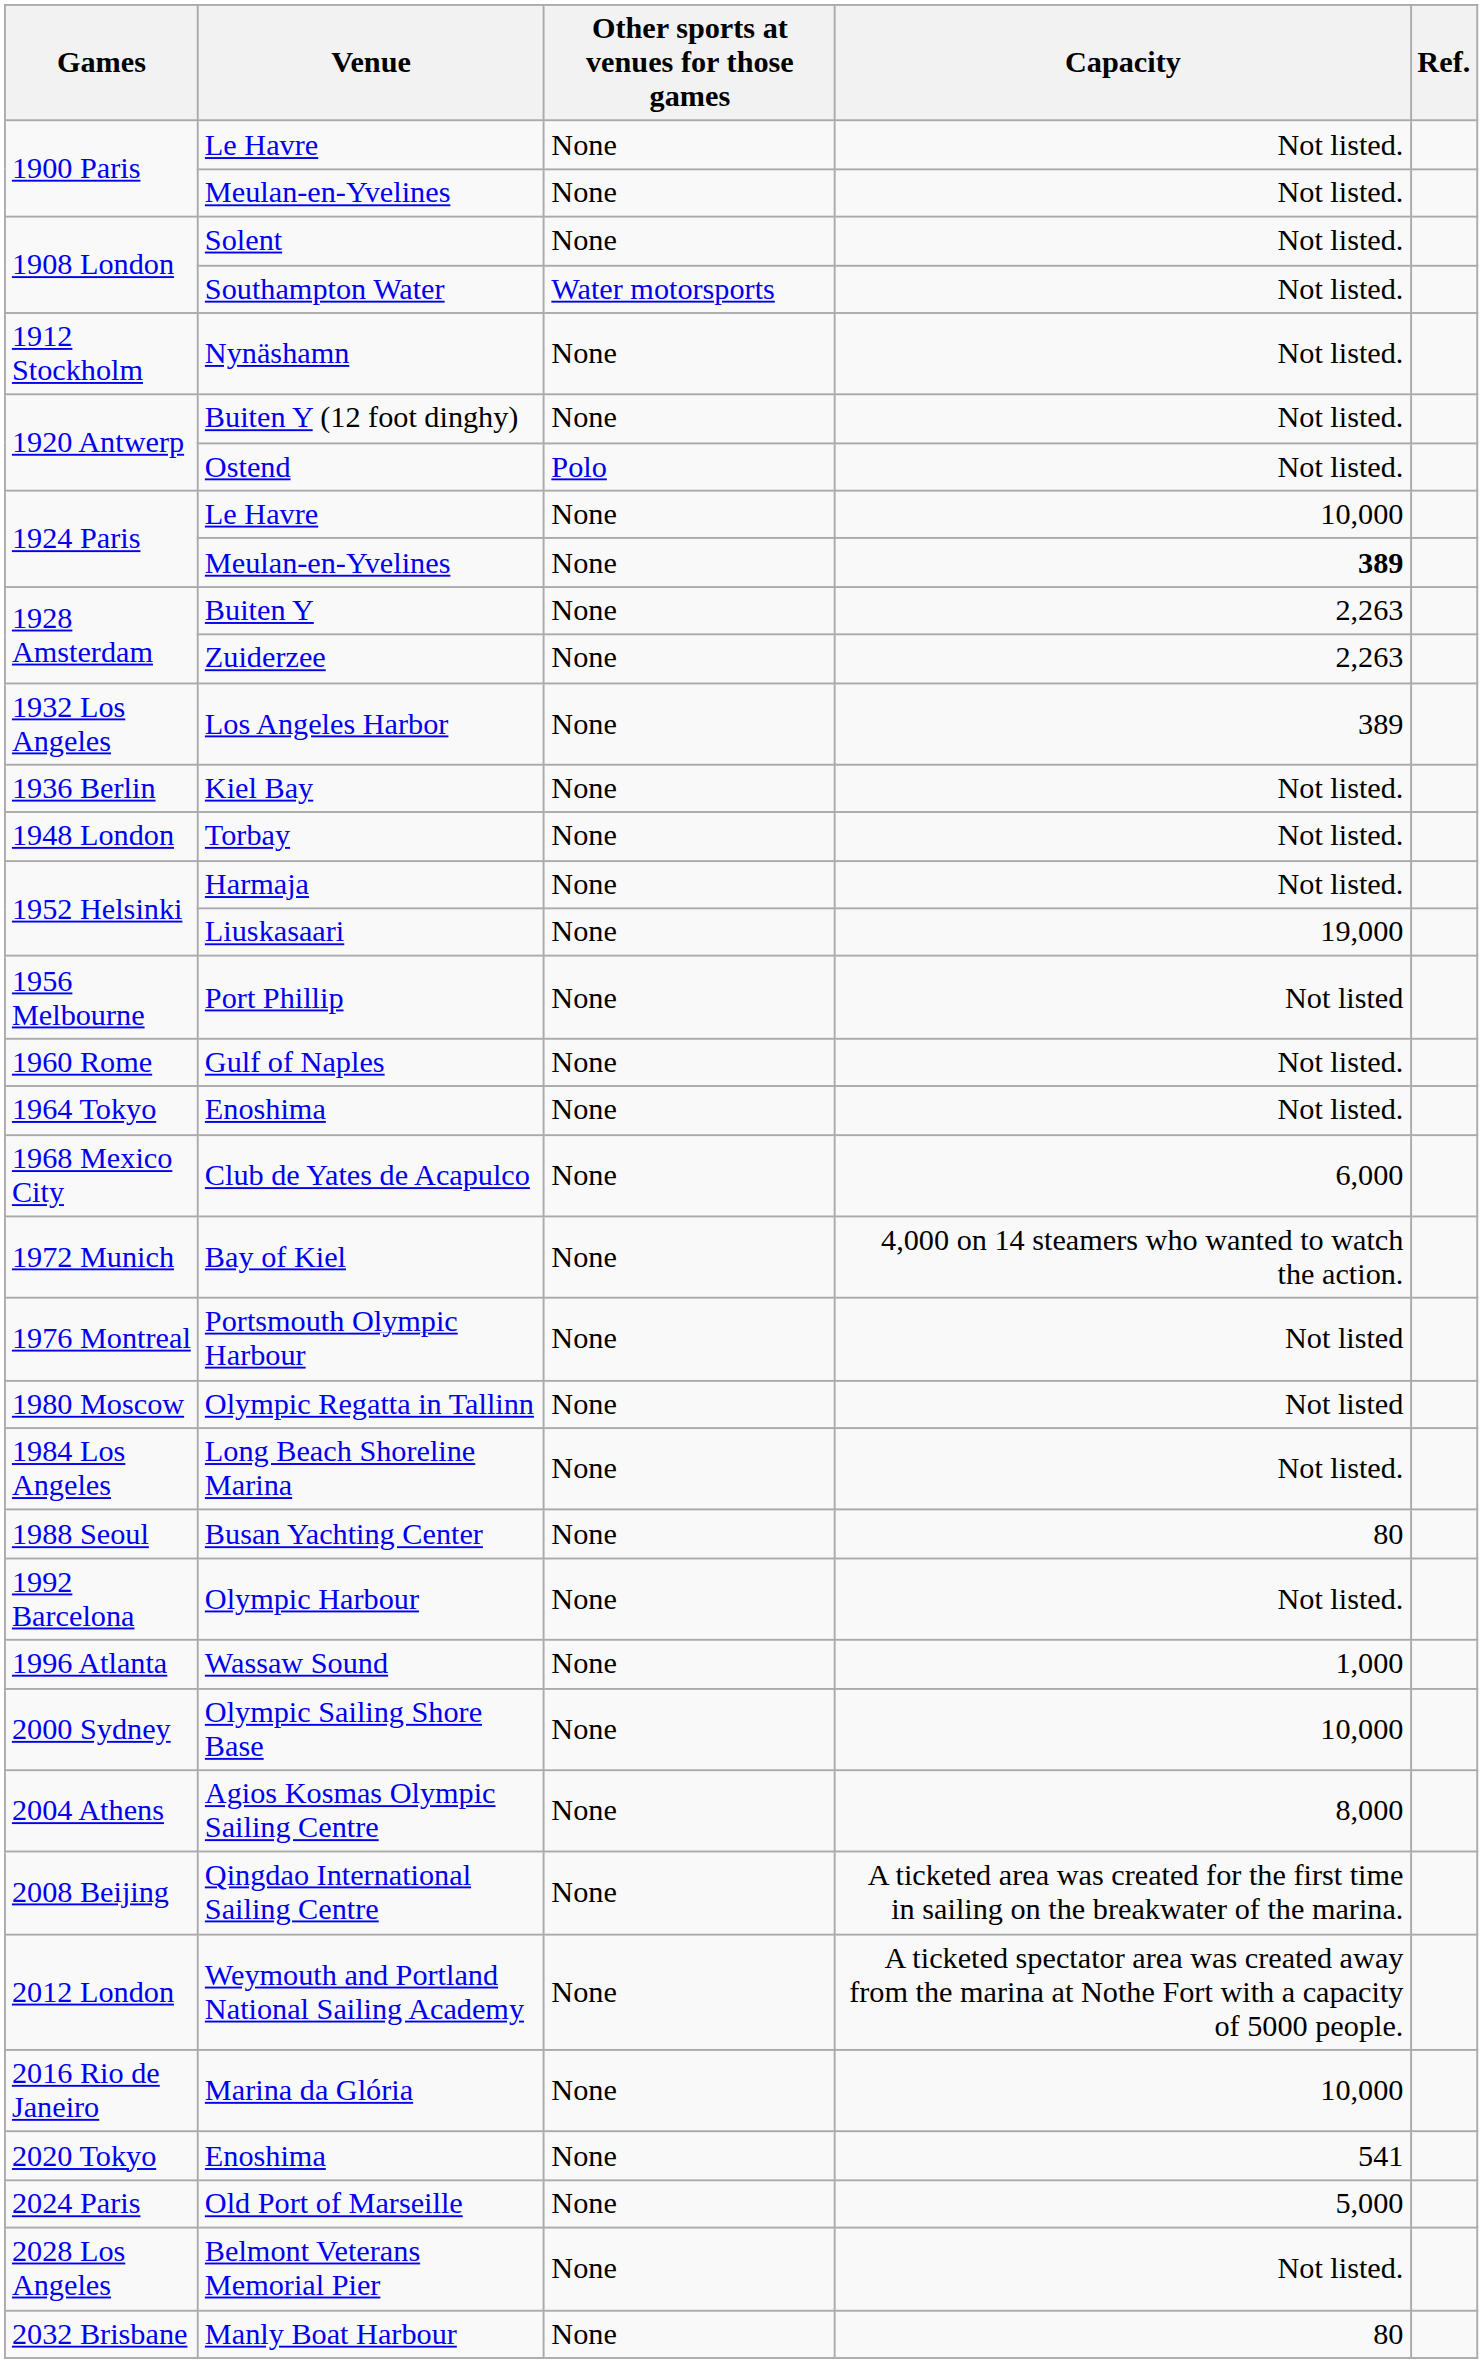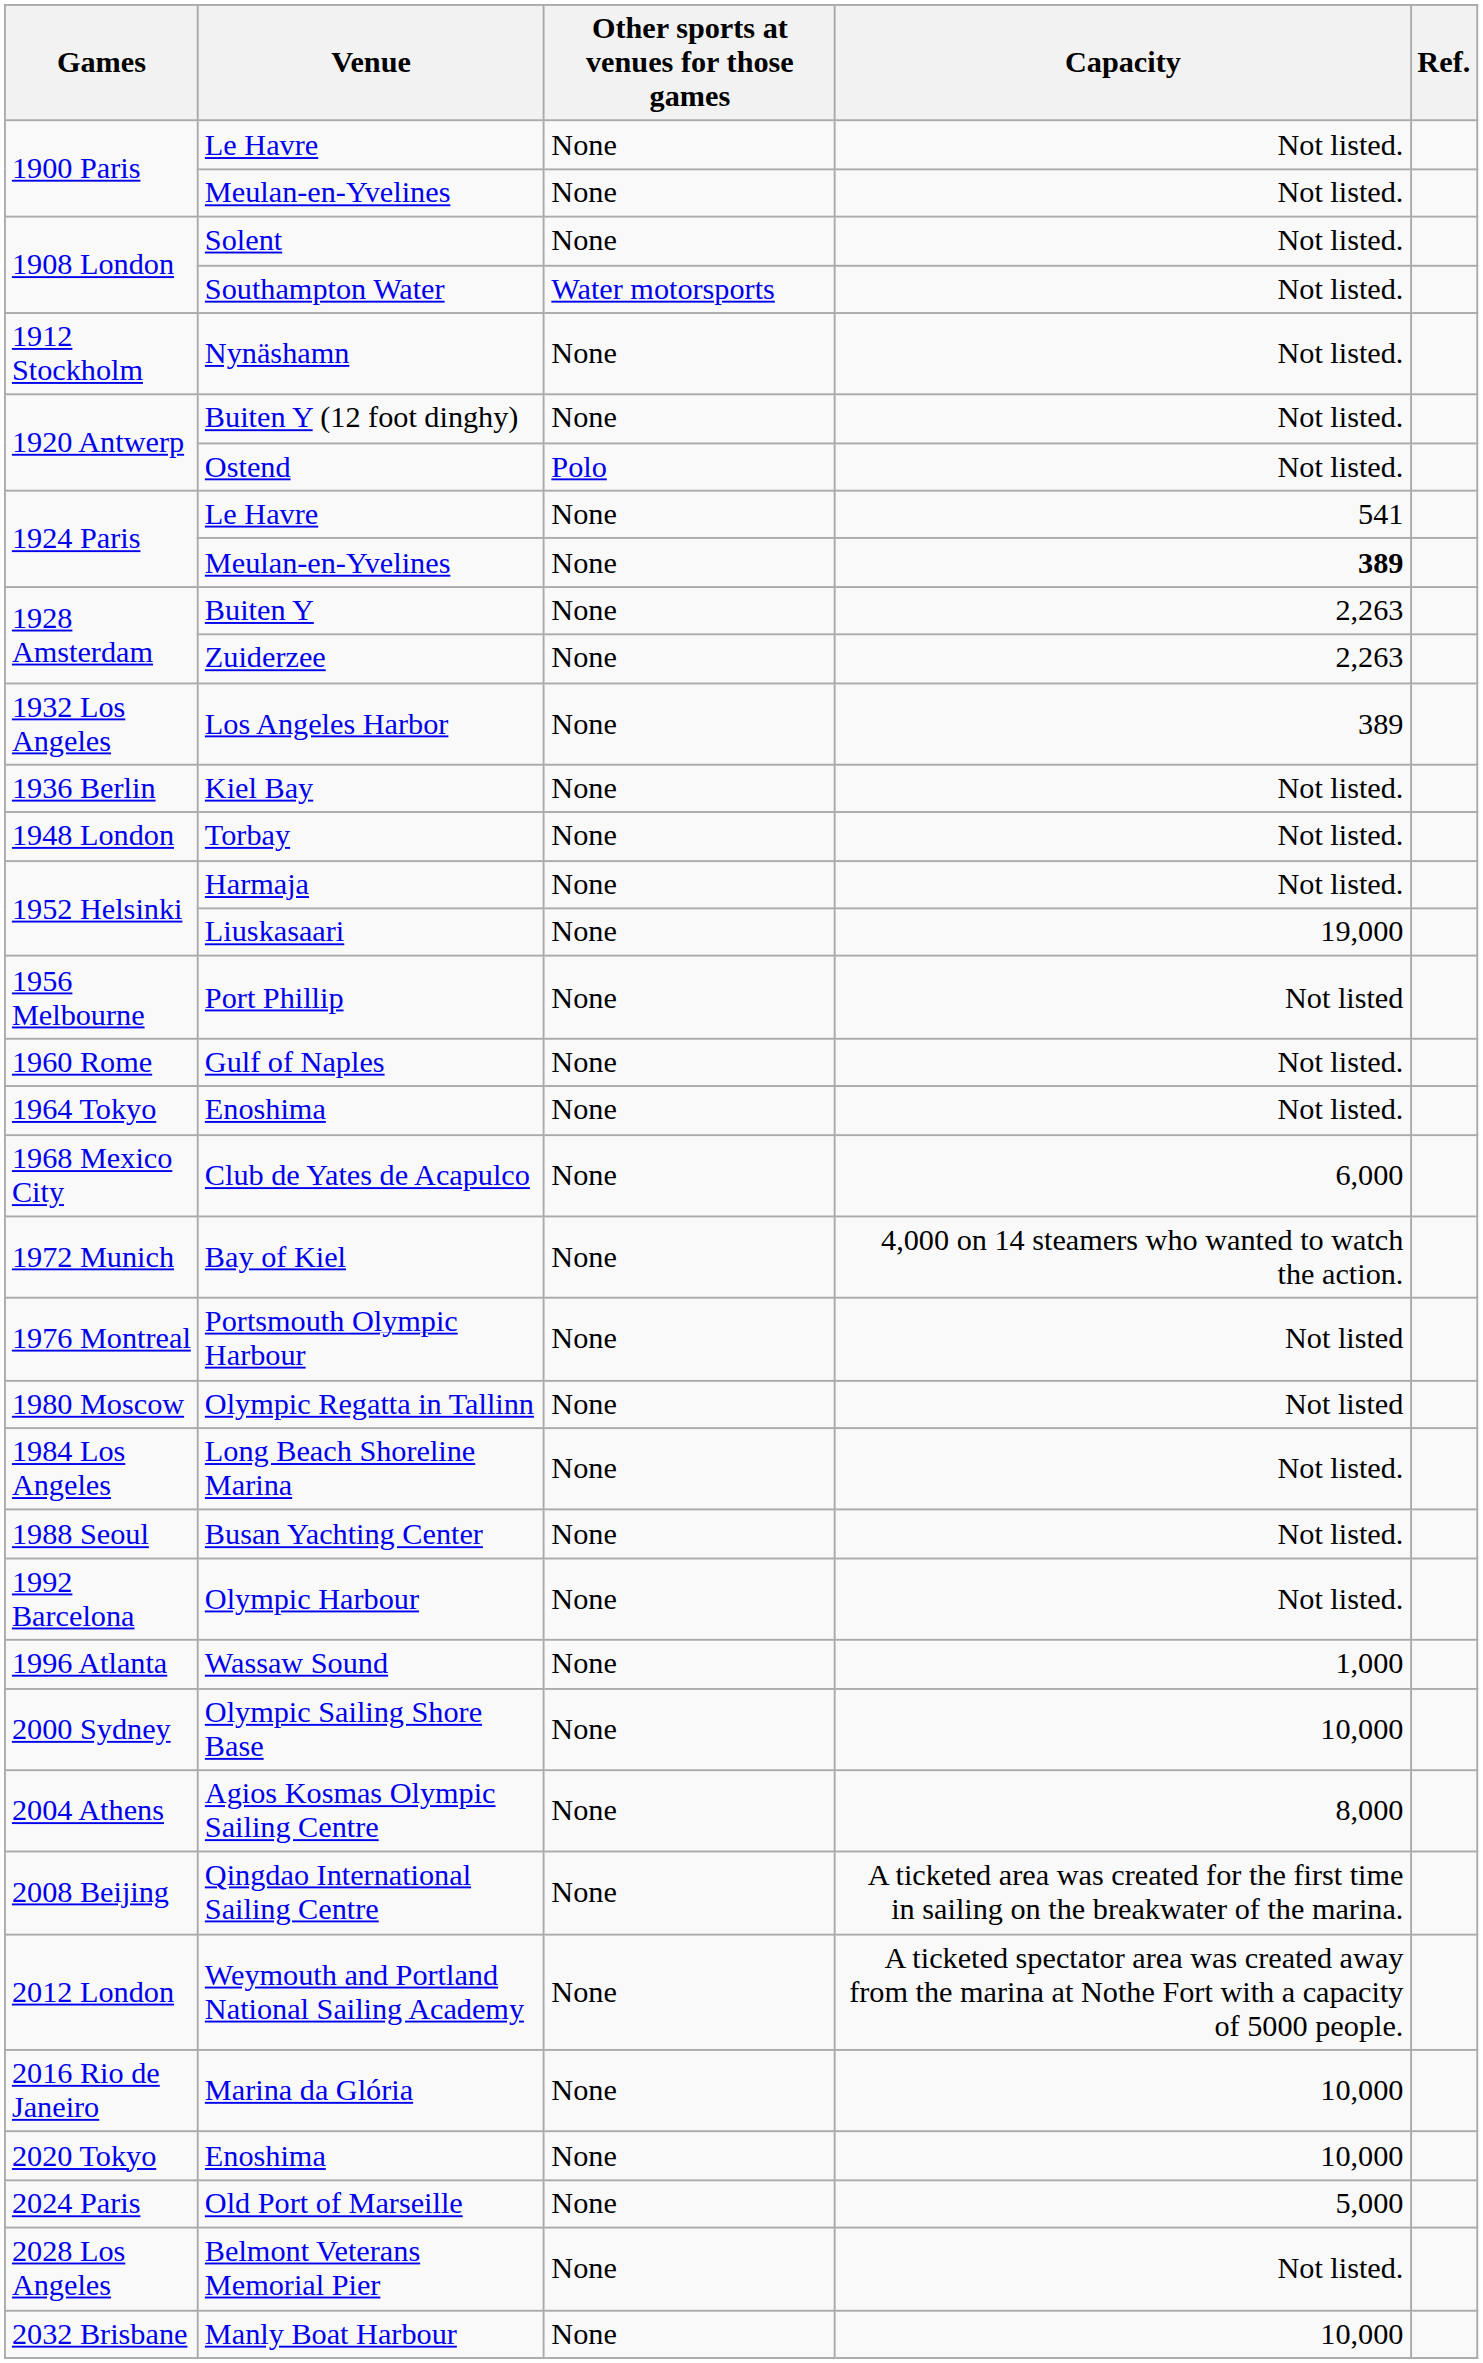1924 Paris / Le Havre | Capacity: 10,000 -> 541
Busan Yachting Center | Capacity: 80 -> Not listed.
2020 Tokyo / Enoshima | Capacity: 541 -> 10,000
Manly Boat Harbour | Capacity: 80 -> 10,000
